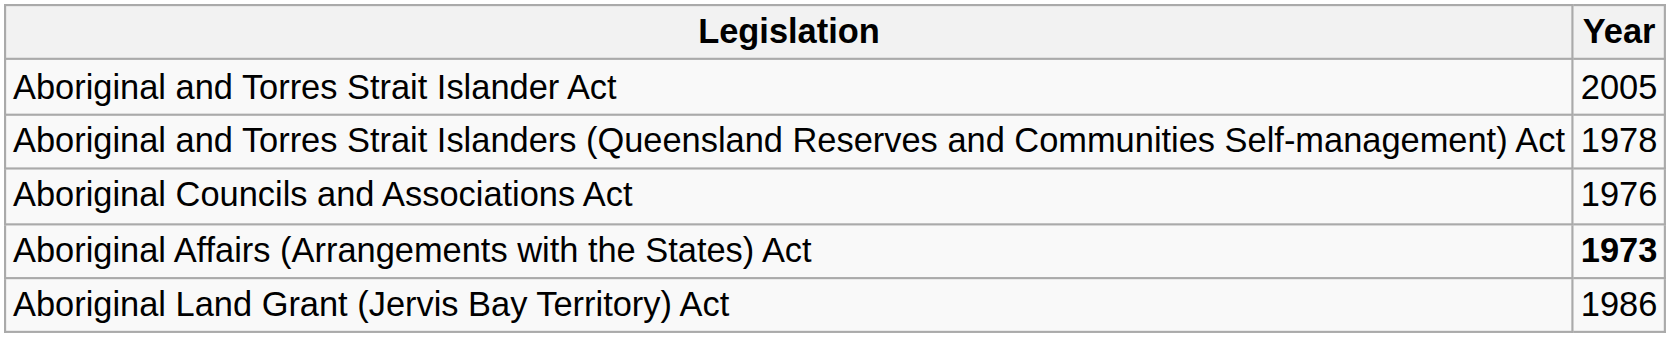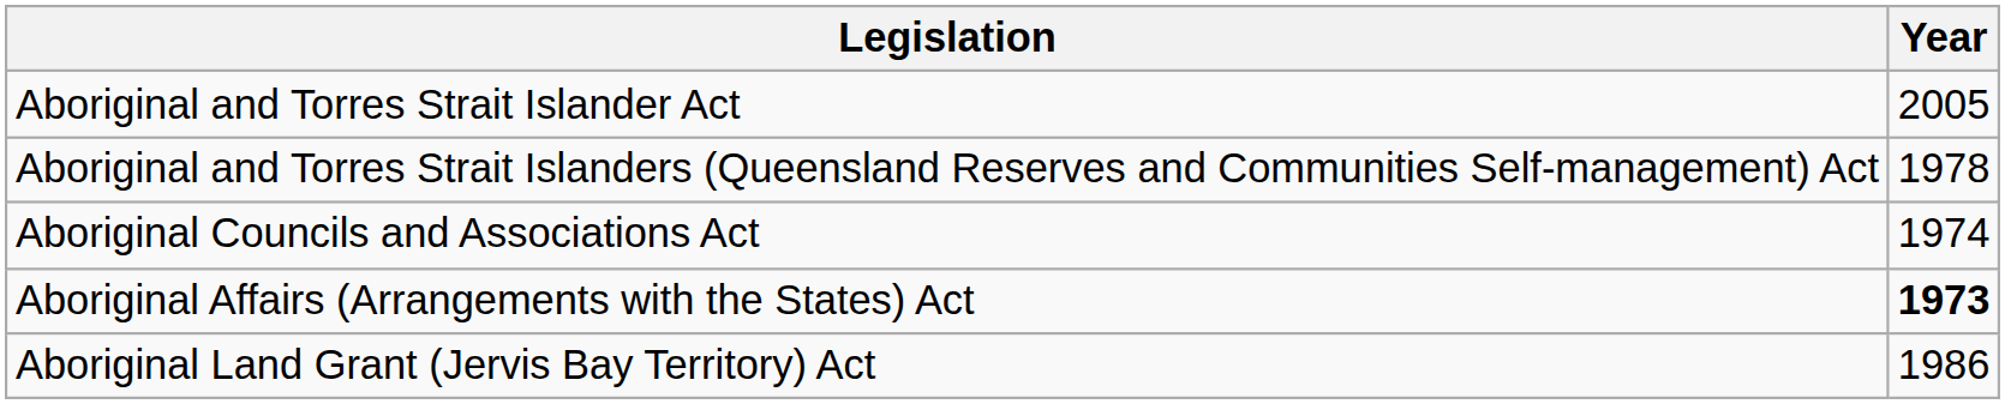Aboriginal Councils and Associations Act | Year: 1976 -> 1974
